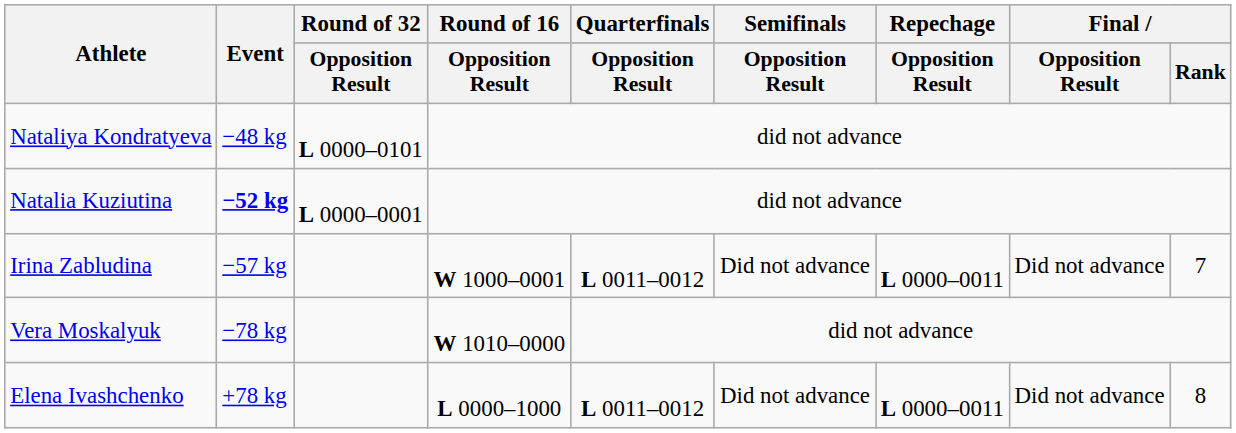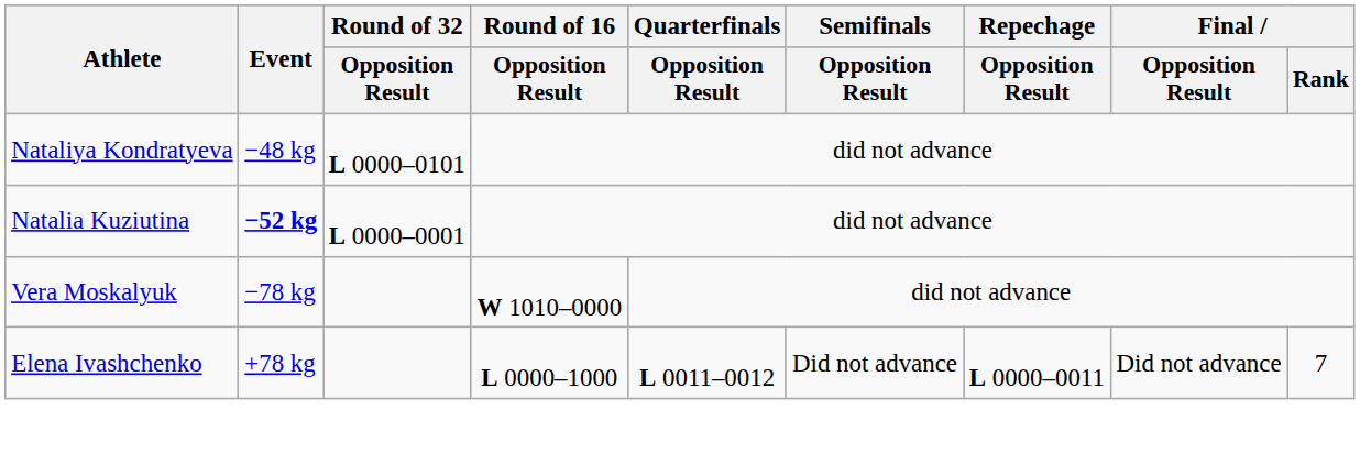- row: Irina Zabludina | −57 kg | W 1000–0001 | L 0011–0012 | Did not advance | L 0000–0011 | Did not advance | 7
Elena Ivashchenko | Final / Rank: 8 -> 7
